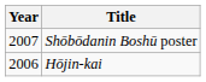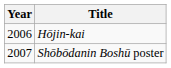rows swapped: Hōjin-kai <-> Shōbōdanin Boshū poster
